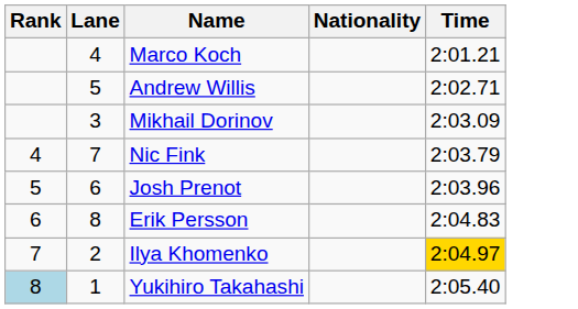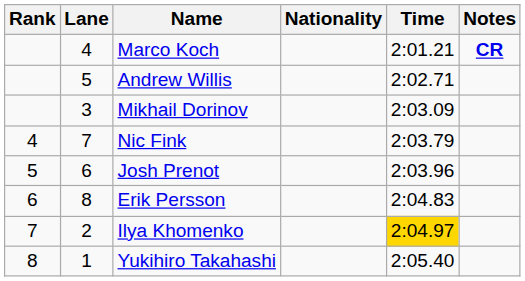+ column: Notes | CR
Yukihiro Takahashi | Rank: lightblue background -> no background
